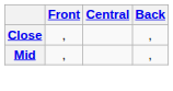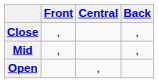+ row: Open | ,
